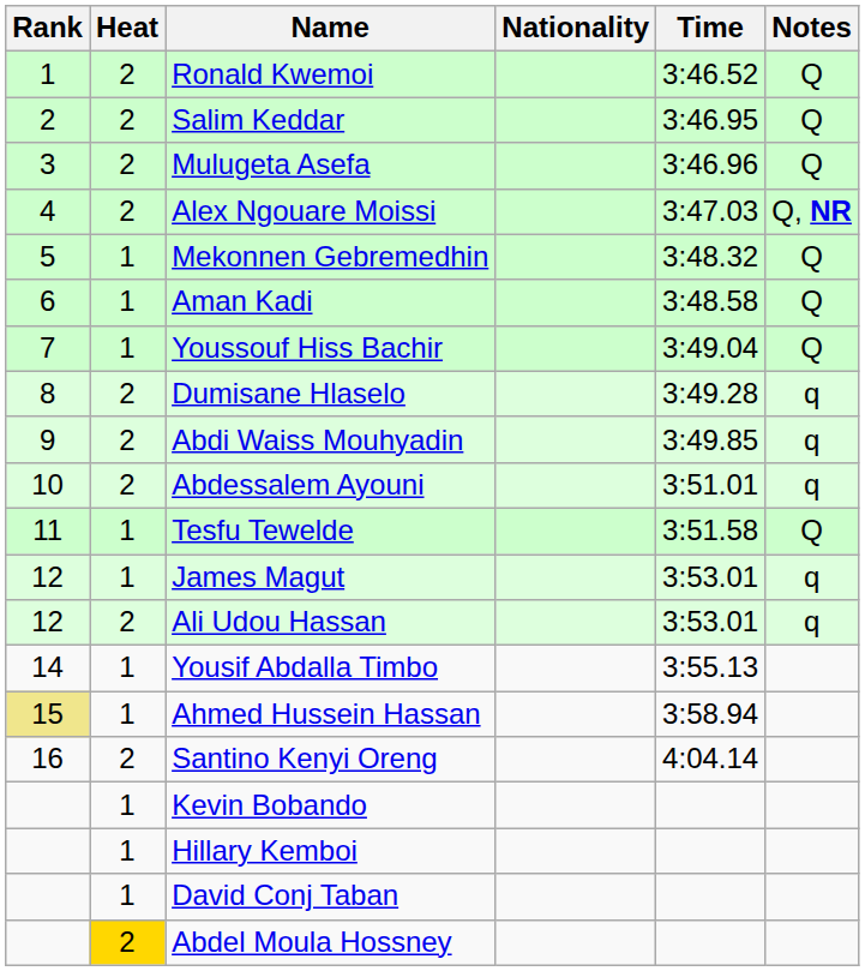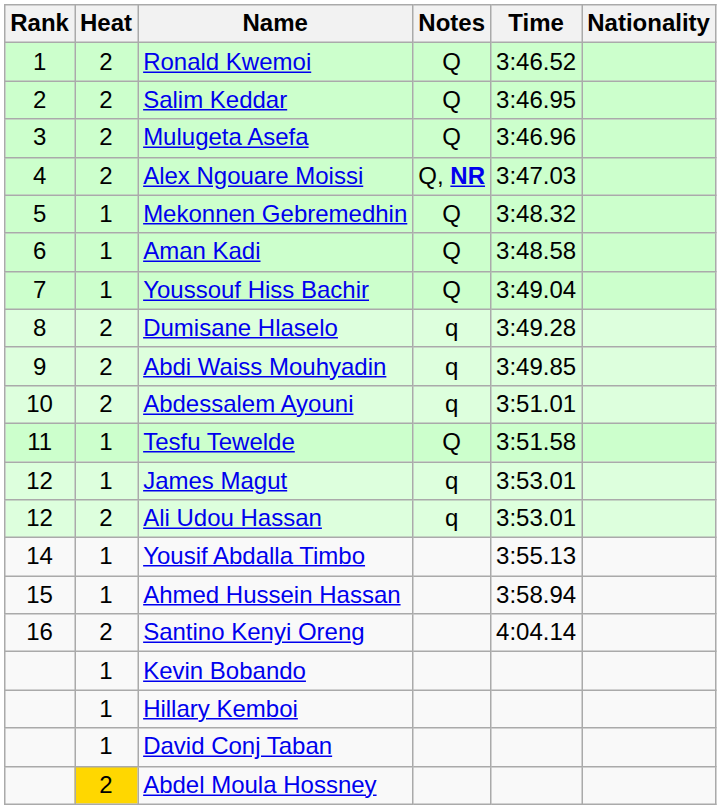columns swapped: Nationality <-> Notes
Ahmed Hussein Hassan | Rank: khaki background -> no background
